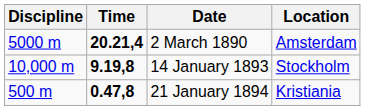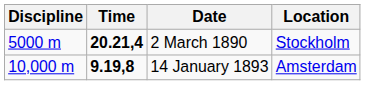2 March 1890 | Location: Amsterdam -> Stockholm
14 January 1893 | Location: Stockholm -> Amsterdam
- row: 500 m | 0.47,8 | 21 January 1894 | Kristiania
